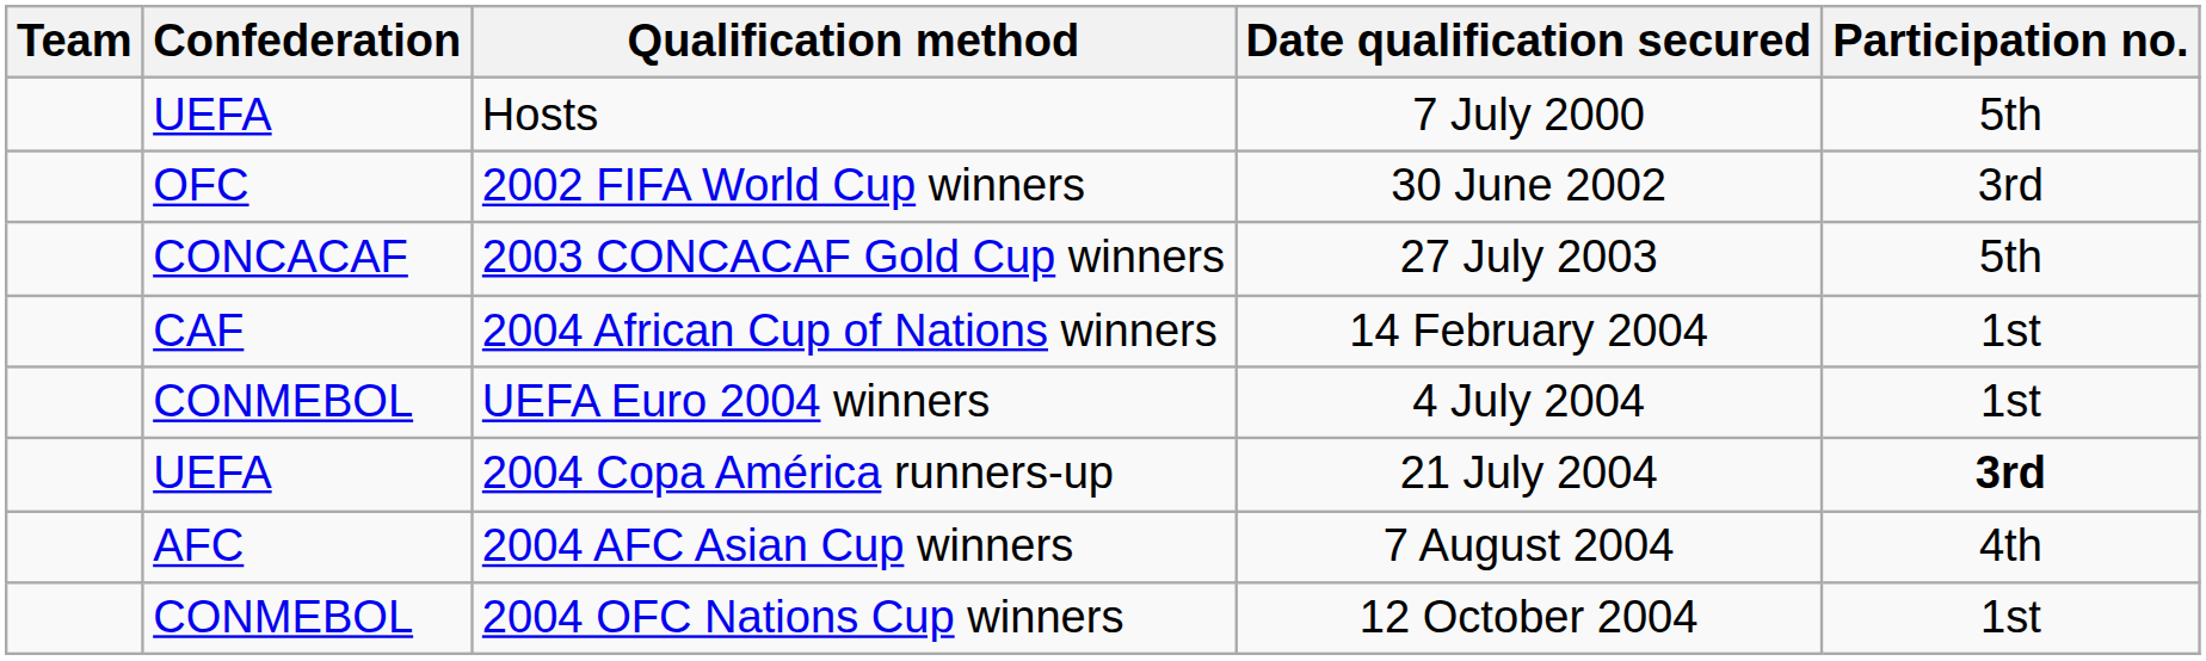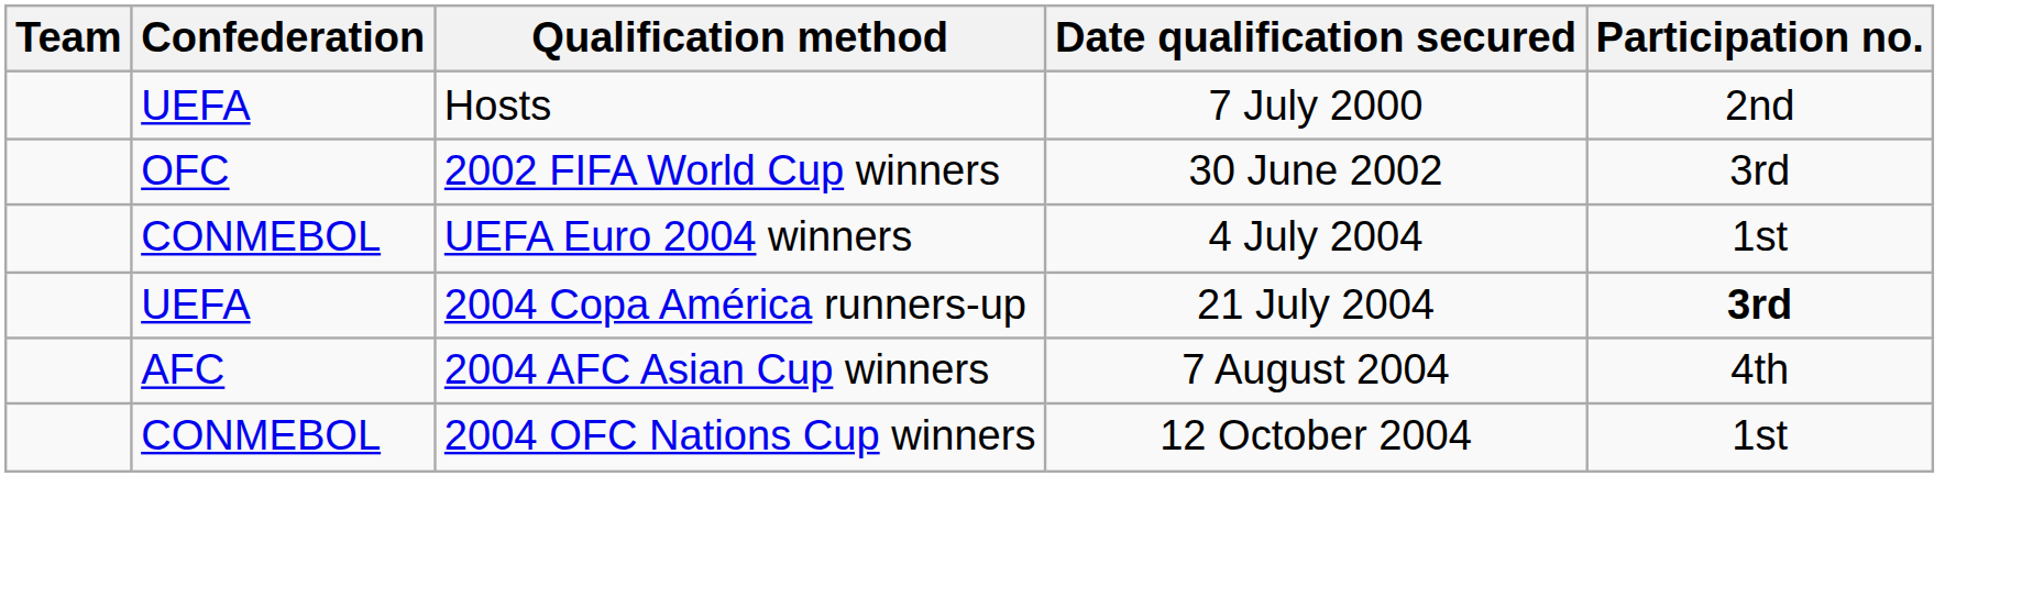Hosts | Participation no.: 5th -> 2nd
- row: CONCACAF | 2003 CONCACAF Gold Cup winners | 27 July 2003 | 5th
- row: CAF | 2004 African Cup of Nations winners | 14 February 2004 | 1st
